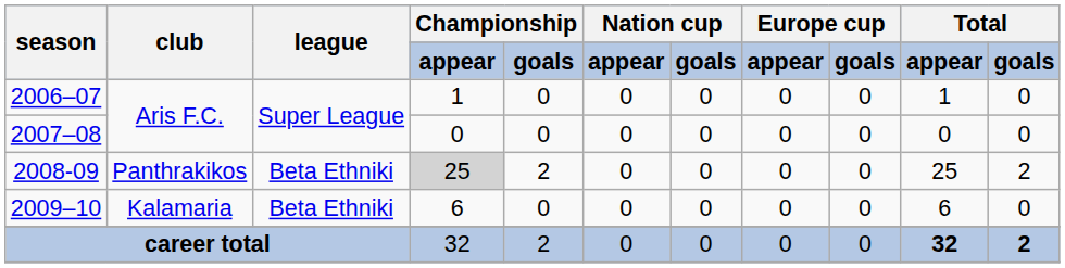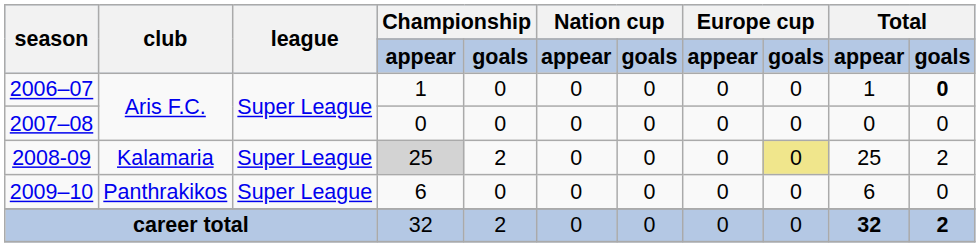2006–07 | column 11: normal -> bold
2008-09 | club: Panthrakikos -> Kalamaria
2008-09 | league: Beta Ethniki -> Super League
2008-09 | column 9: no background -> khaki background
2009–10 | club: Kalamaria -> Panthrakikos
2009–10 | league: Beta Ethniki -> Super League
